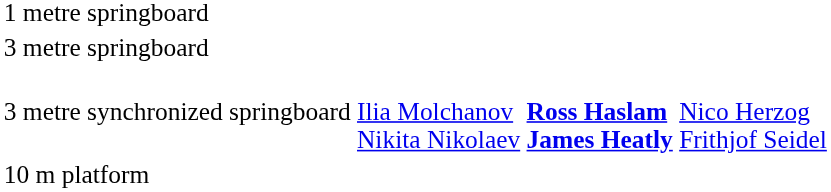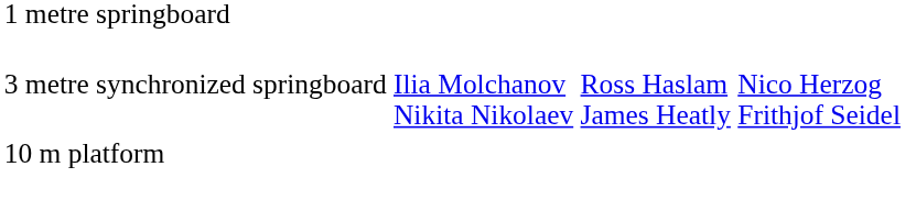- row: 3 metre springboard
3 metre synchronized springboard | column 3: bold -> normal
